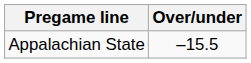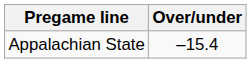Appalachian State | Over/under: –15.5 -> –15.4
